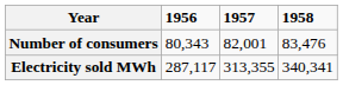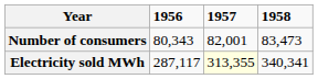Number of consumers | 1958: 83,476 -> 83,473
Electricity sold MWh | 1957: no background -> lightyellow background
